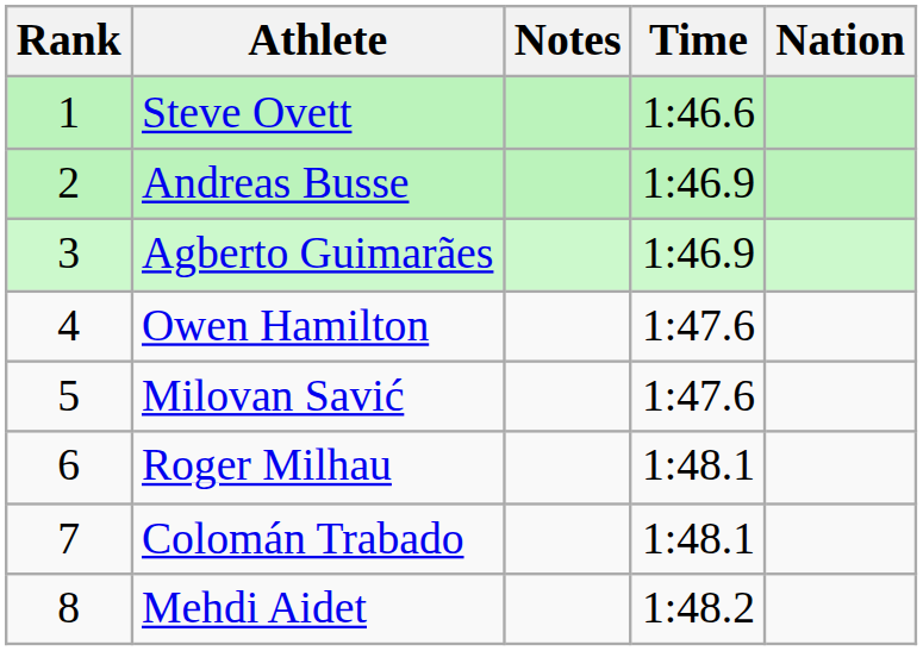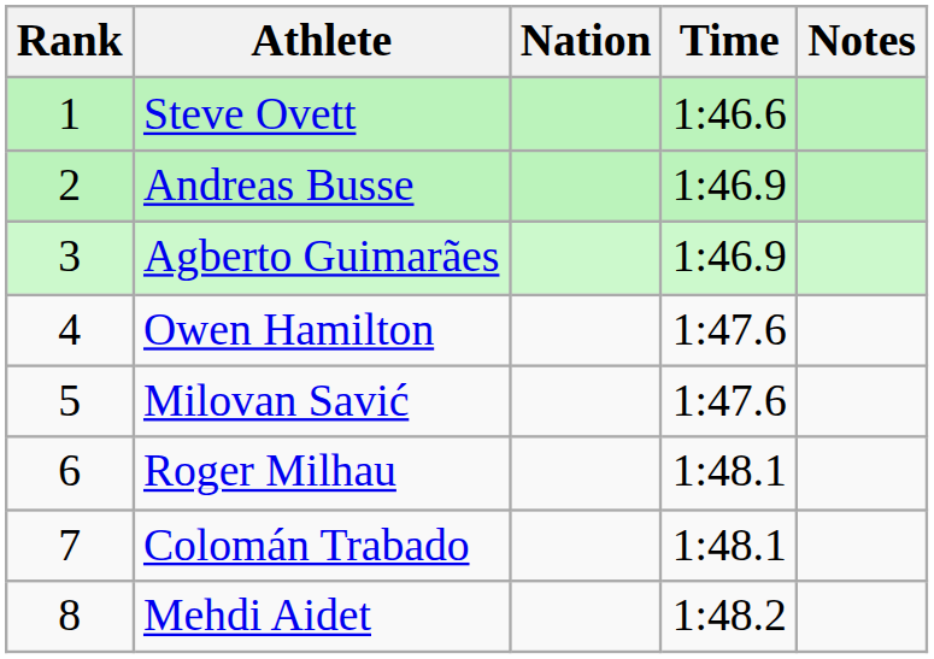columns swapped: Nation <-> Notes
